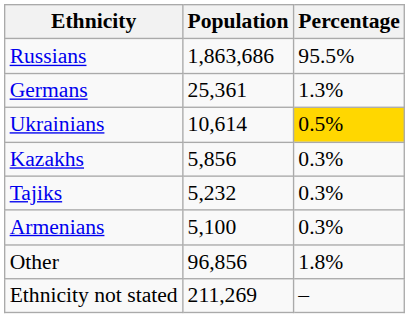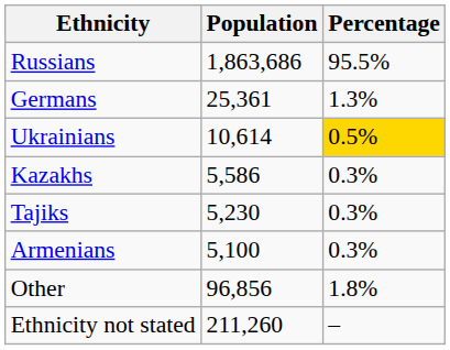Kazakhs | Population: 5,856 -> 5,586
Tajiks | Population: 5,232 -> 5,230
Ethnicity not stated | Population: 211,269 -> 211,260
